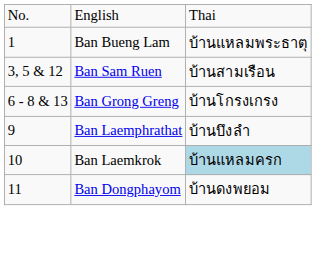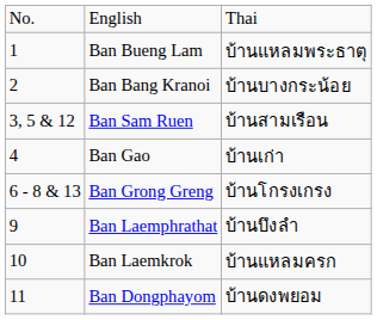+ row: 2 | Ban Bang Kranoi | บ้านบางกระน้อย
+ row: 4 | Ban Gao | บ้านเก่า
Ban Laemkrok | column 3: lightblue background -> no background
